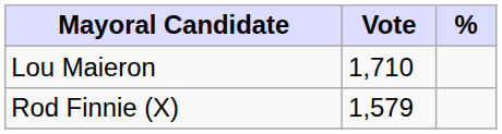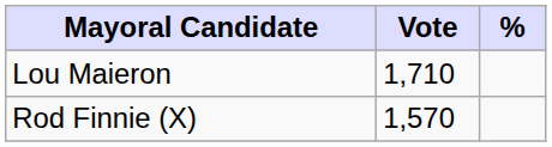Rod Finnie (X) | Vote: 1,579 -> 1,570
